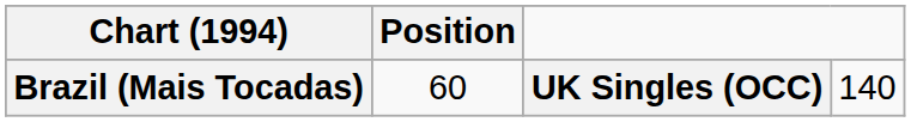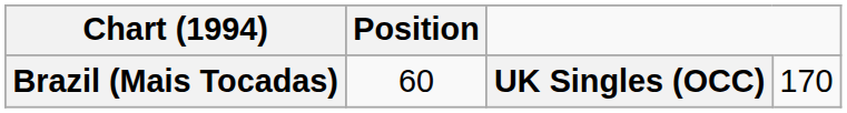Brazil (Mais Tocadas) | column 4: 140 -> 170
